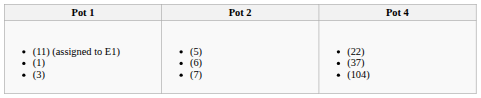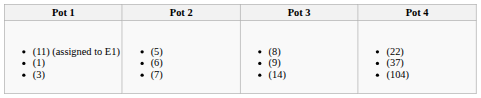+ column: Pot 3 | (8) (9) (14)
